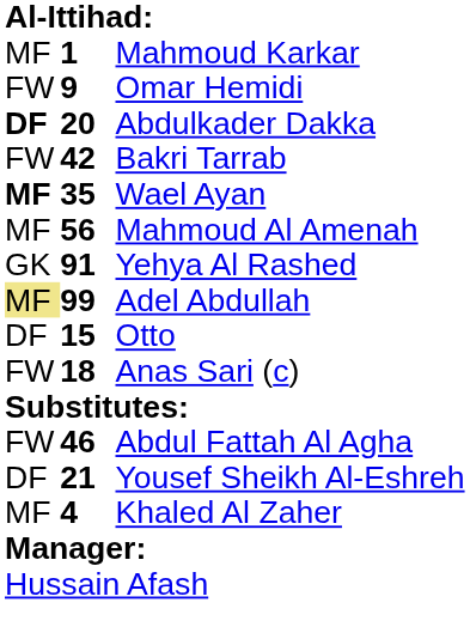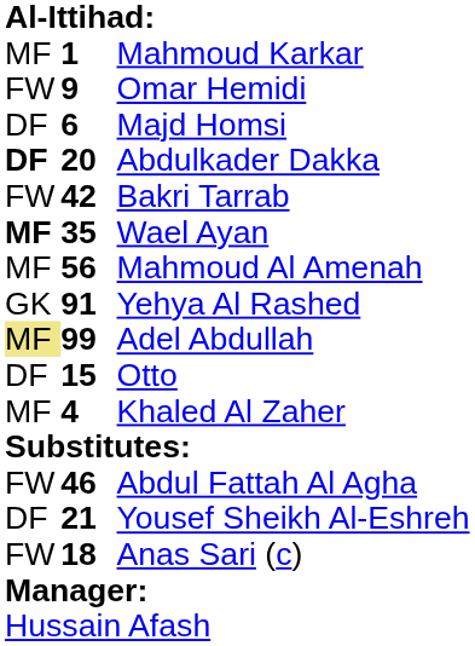+ row: DF | 6 | Majd Homsi
rows swapped: Anas Sari (c) <-> Khaled Al Zaher
